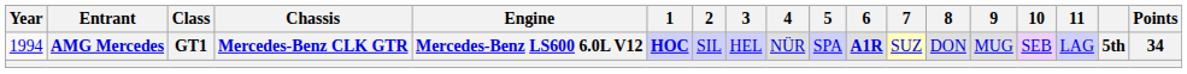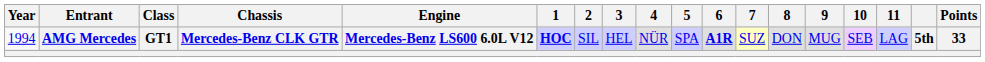AMG Mercedes | Points: 34 -> 33
